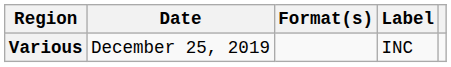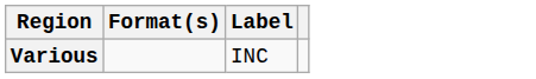- column: Date | December 25, 2019
